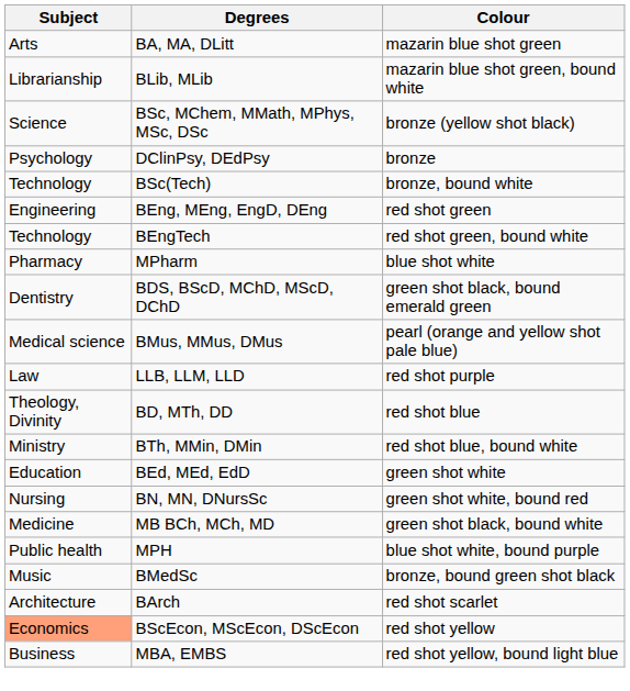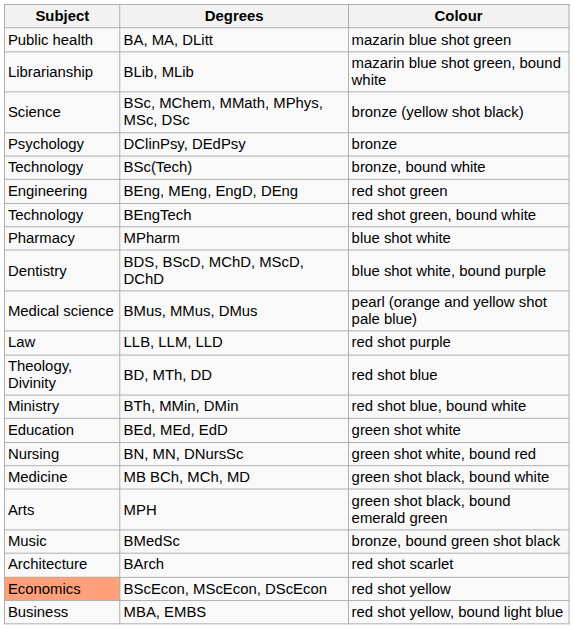BA, MA, DLitt | Subject: Arts -> Public health
BDS, BScD, MChD, MScD, DChD | Colour: green shot black, bound emerald green -> blue shot white, bound purple
MPH | Subject: Public health -> Arts
MPH | Colour: blue shot white, bound purple -> green shot black, bound emerald green
